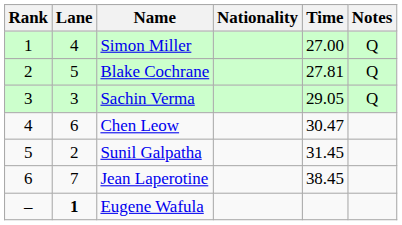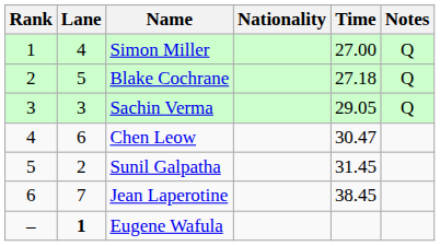Blake Cochrane | Time: 27.81 -> 27.18
